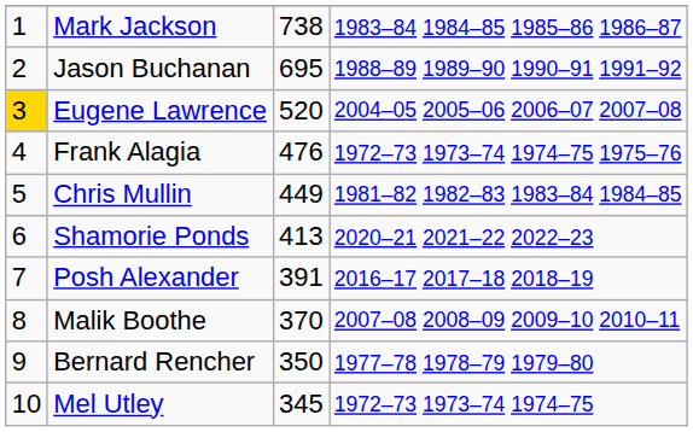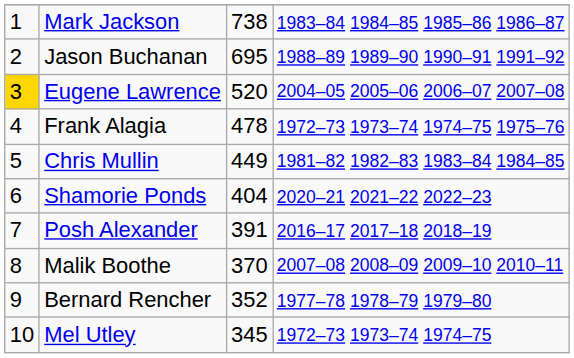Frank Alagia | column 3: 476 -> 478
Shamorie Ponds | column 3: 413 -> 404
Bernard Rencher | column 3: 350 -> 352
